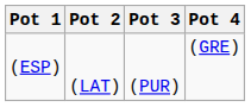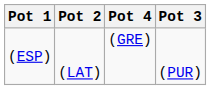columns swapped: Pot 3 <-> Pot 4
